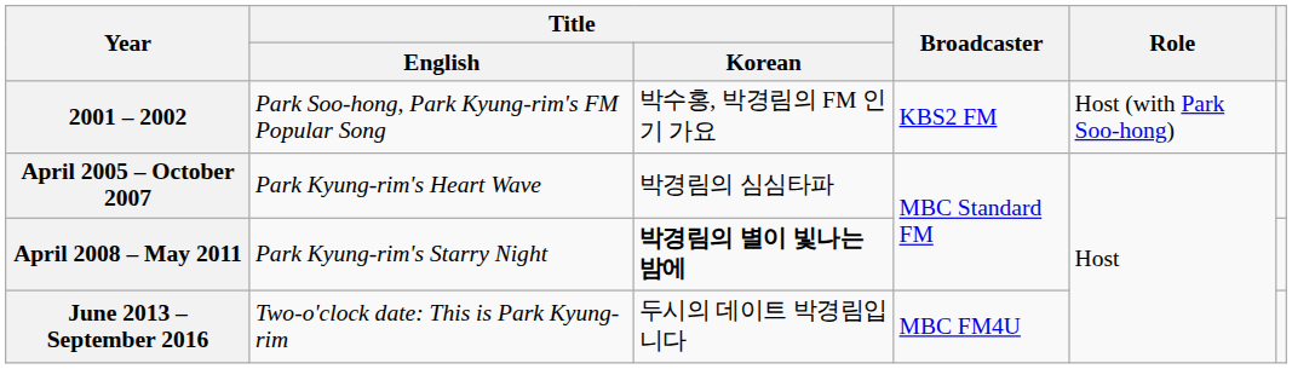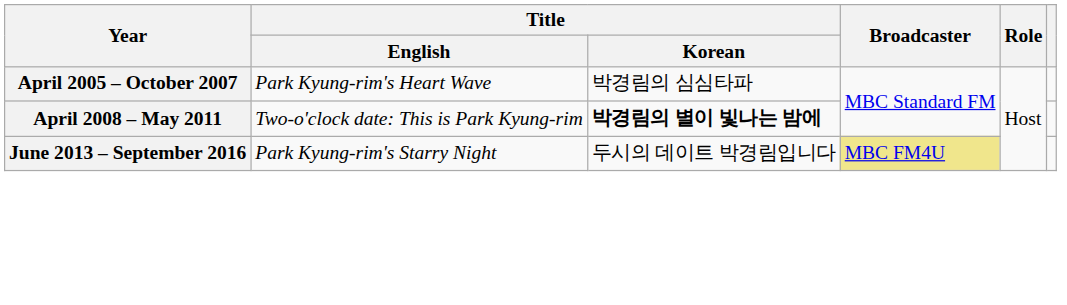- row: 2001 – 2002 | Park Soo-hong, Park Kyung-rim's FM Popular Song | 박수홍, 박경림의 FM 인기 가요 | KBS2 FM | Host (with Park Soo-hong)
April 2008 – May 2011 | Title / English: Park Kyung-rim's Starry Night -> Two-o'clock date: This is Park Kyung-rim
June 2013 – September 2016 | Title / English: Two-o'clock date: This is Park Kyung-rim -> Park Kyung-rim's Starry Night
June 2013 – September 2016 | Broadcaster: no background -> khaki background
